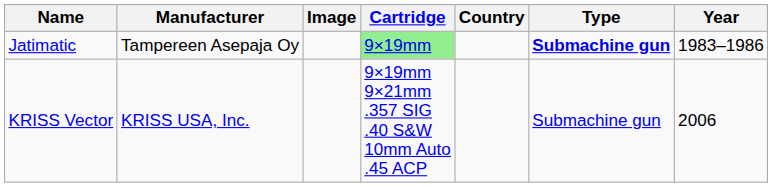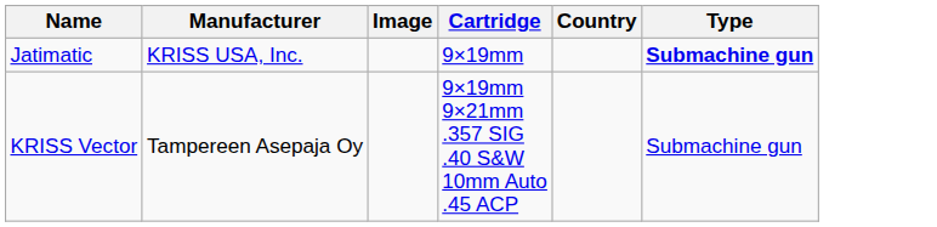- column: Year | 1983–1986 | 2006
Jatimatic | Manufacturer: Tampereen Asepaja Oy -> KRISS USA, Inc.
Jatimatic | Cartridge: lightgreen background -> no background
KRISS Vector | Manufacturer: KRISS USA, Inc. -> Tampereen Asepaja Oy
